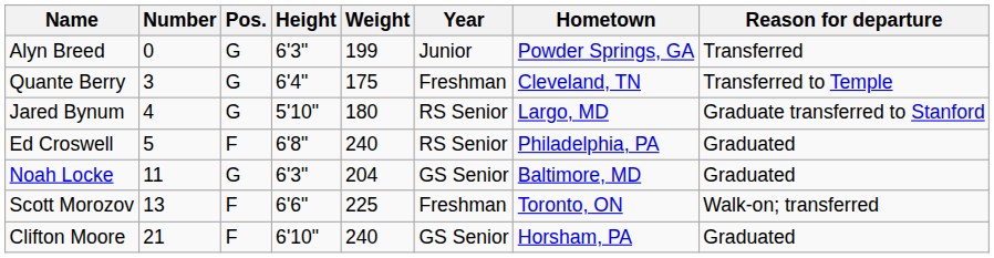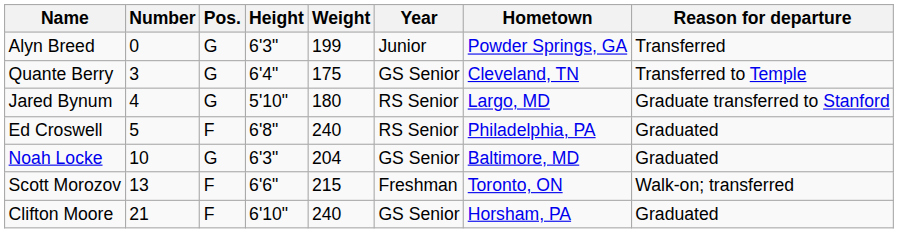Quante Berry | Year: Freshman -> GS Senior
Noah Locke | Number: 11 -> 10
Scott Morozov | Weight: 225 -> 215
